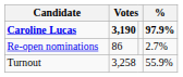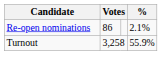- row: Caroline Lucas | 3,190 | 97.9%
Re-open nominations | %: 2.7% -> 2.1%
